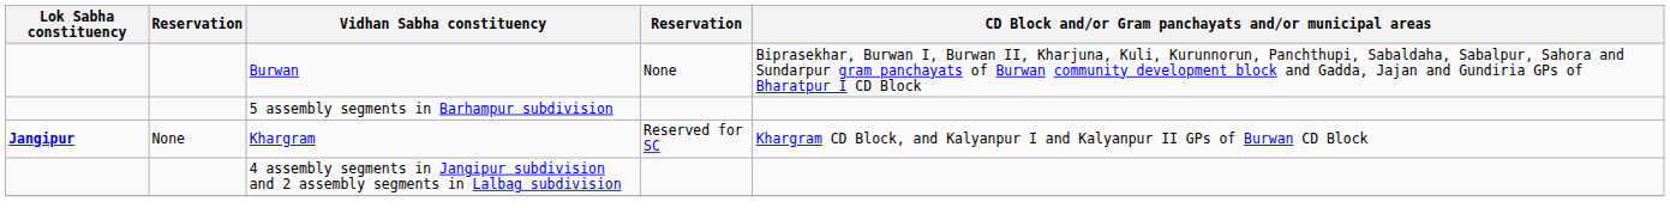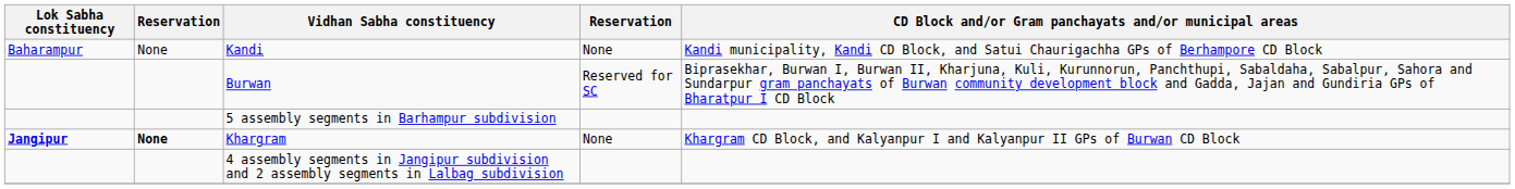+ row: Baharampur | None | Kandi | None | Kandi municipality, Kandi CD Block, and Satui Chaurigachha GPs of Berhampore CD Block
Burwan | column 4: None -> Reserved for SC
Khargram | column 2: normal -> bold
Khargram | column 4: Reserved for SC -> None
